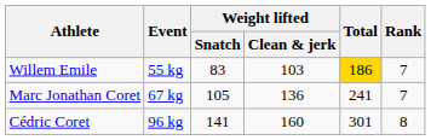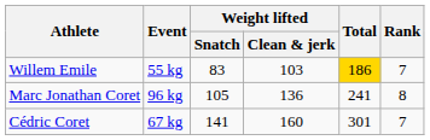Marc Jonathan Coret | Event: 67 kg -> 96 kg
Marc Jonathan Coret | Rank: 7 -> 8
Cédric Coret | Event: 96 kg -> 67 kg
Cédric Coret | Rank: 8 -> 7
